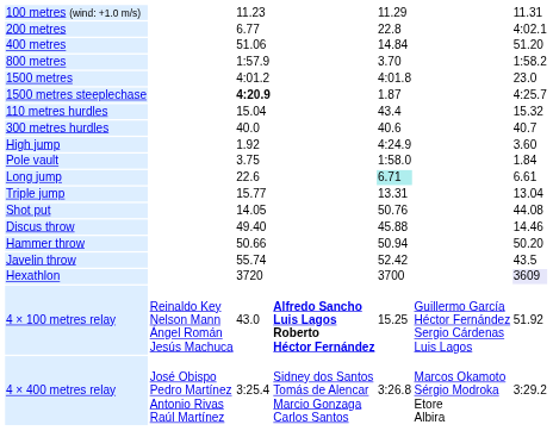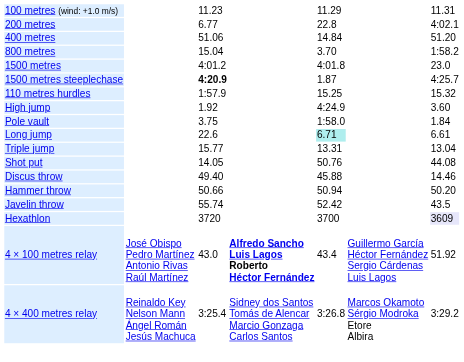800 metres | column 3: 1:57.9 -> 15.04
110 metres hurdles | column 3: 15.04 -> 1:57.9
110 metres hurdles | column 5: 43.4 -> 15.25
- row: 300 metres hurdles | 40.0 | 40.6 | 40.7
4 × 100 metres relay | column 2: Reinaldo Key Nelson Mann Ángel Román Jesús Machuca -> José Obispo Pedro Martínez Antonio Rivas Raúl Martínez
4 × 100 metres relay | column 5: 15.25 -> 43.4
4 × 400 metres relay | column 2: José Obispo Pedro Martínez Antonio Rivas Raúl Martínez -> Reinaldo Key Nelson Mann Ángel Román Jesús Machuca
